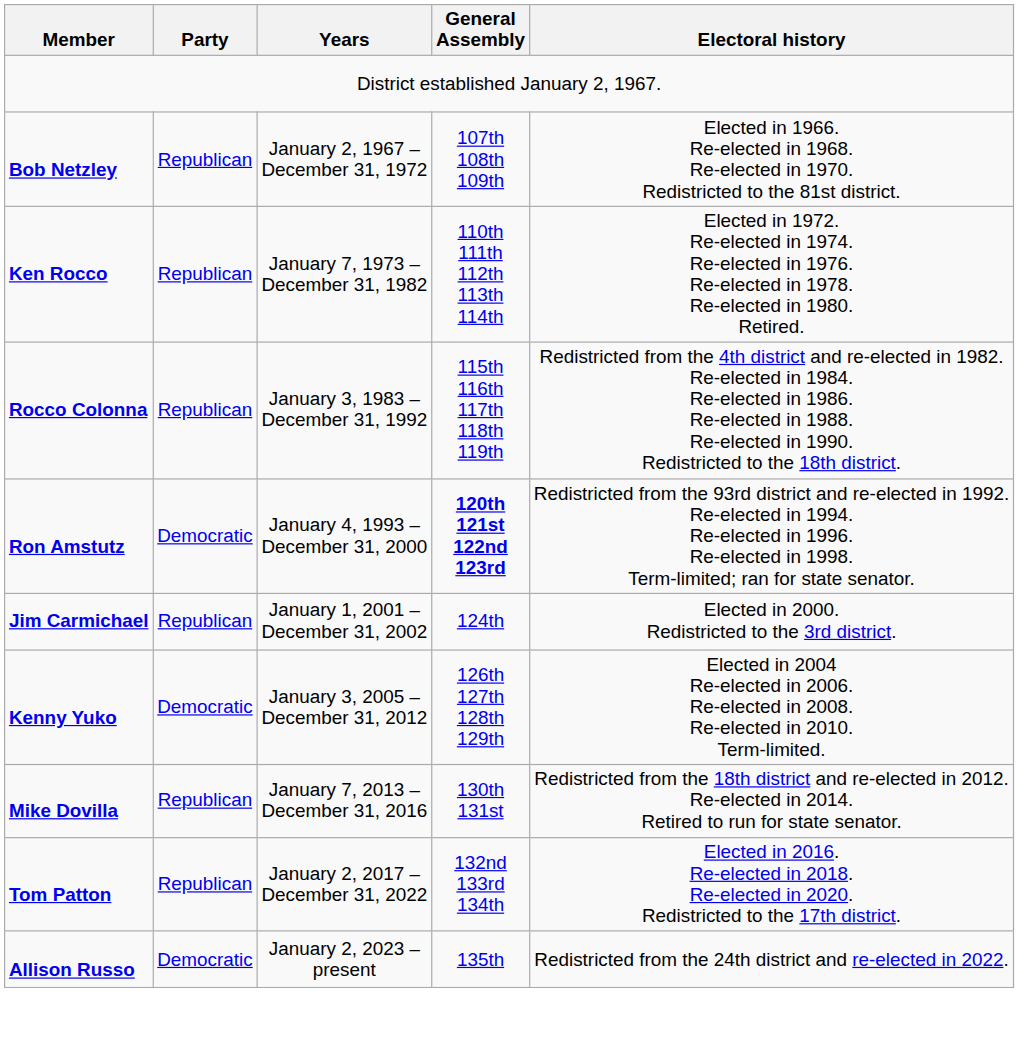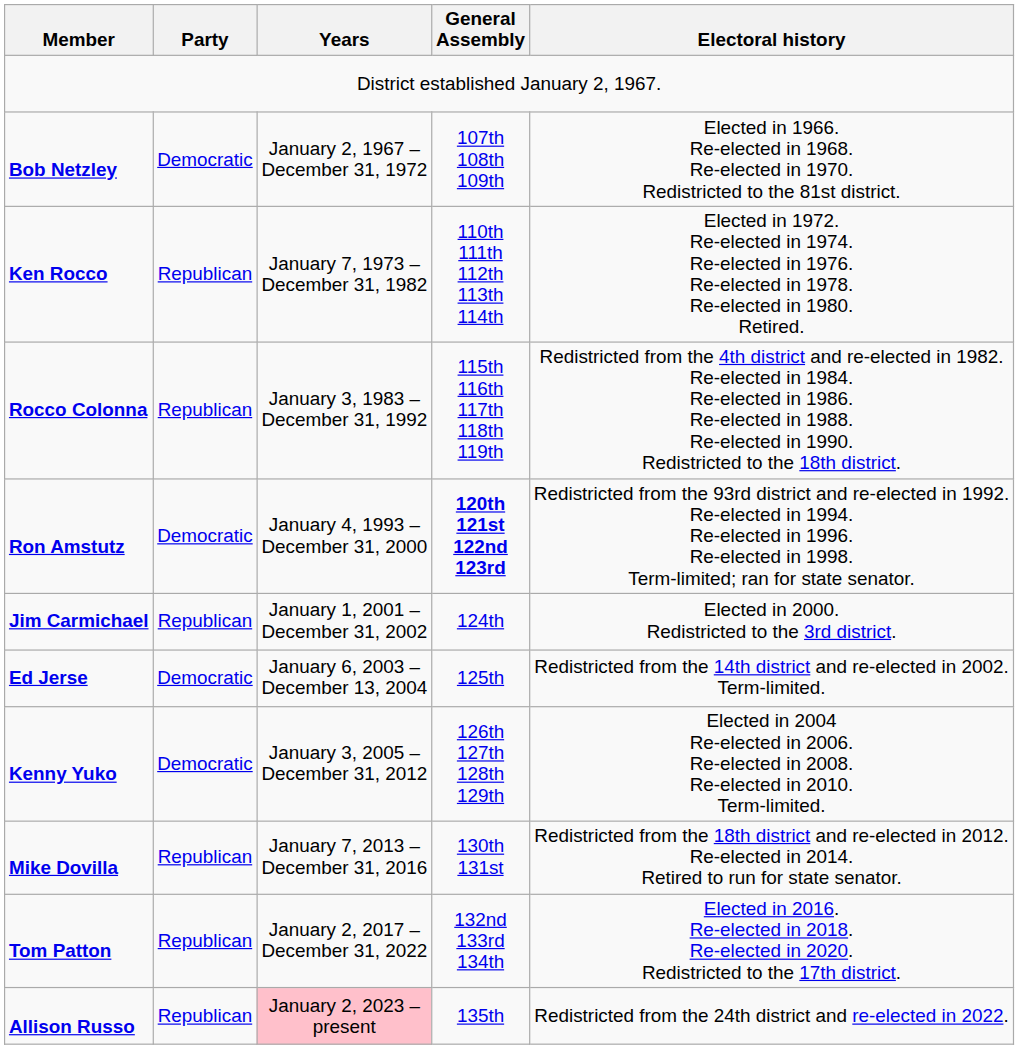Bob Netzley | Party: Republican -> Democratic
+ row: Ed Jerse | Democratic | January 6, 2003 – December 13, 2004 | 125th | Redistricted from the 14th district and re-elected in 2002. Term-limited.
Allison Russo | Party: Democratic -> Republican
Allison Russo | Years: no background -> pink background
